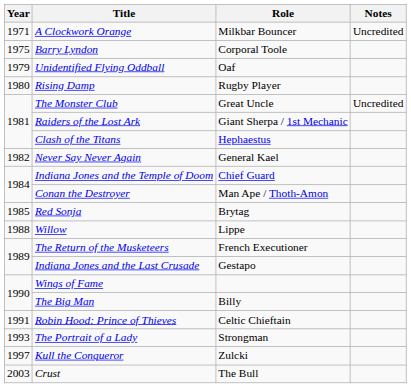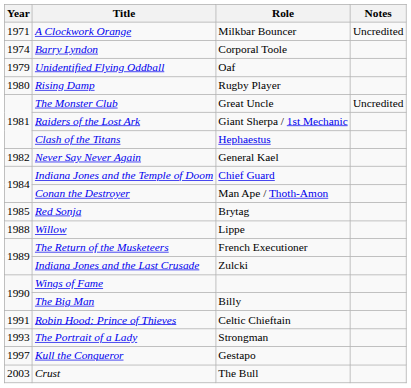Barry Lyndon | Year: 1975 -> 1974
Indiana Jones and the Last Crusade | Role: Gestapo -> Zulcki
Kull the Conqueror | Role: Zulcki -> Gestapo
